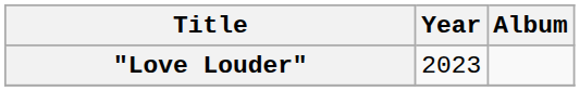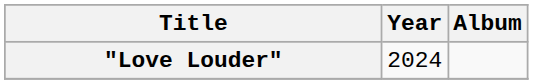"Love Louder" | Year: 2023 -> 2024
